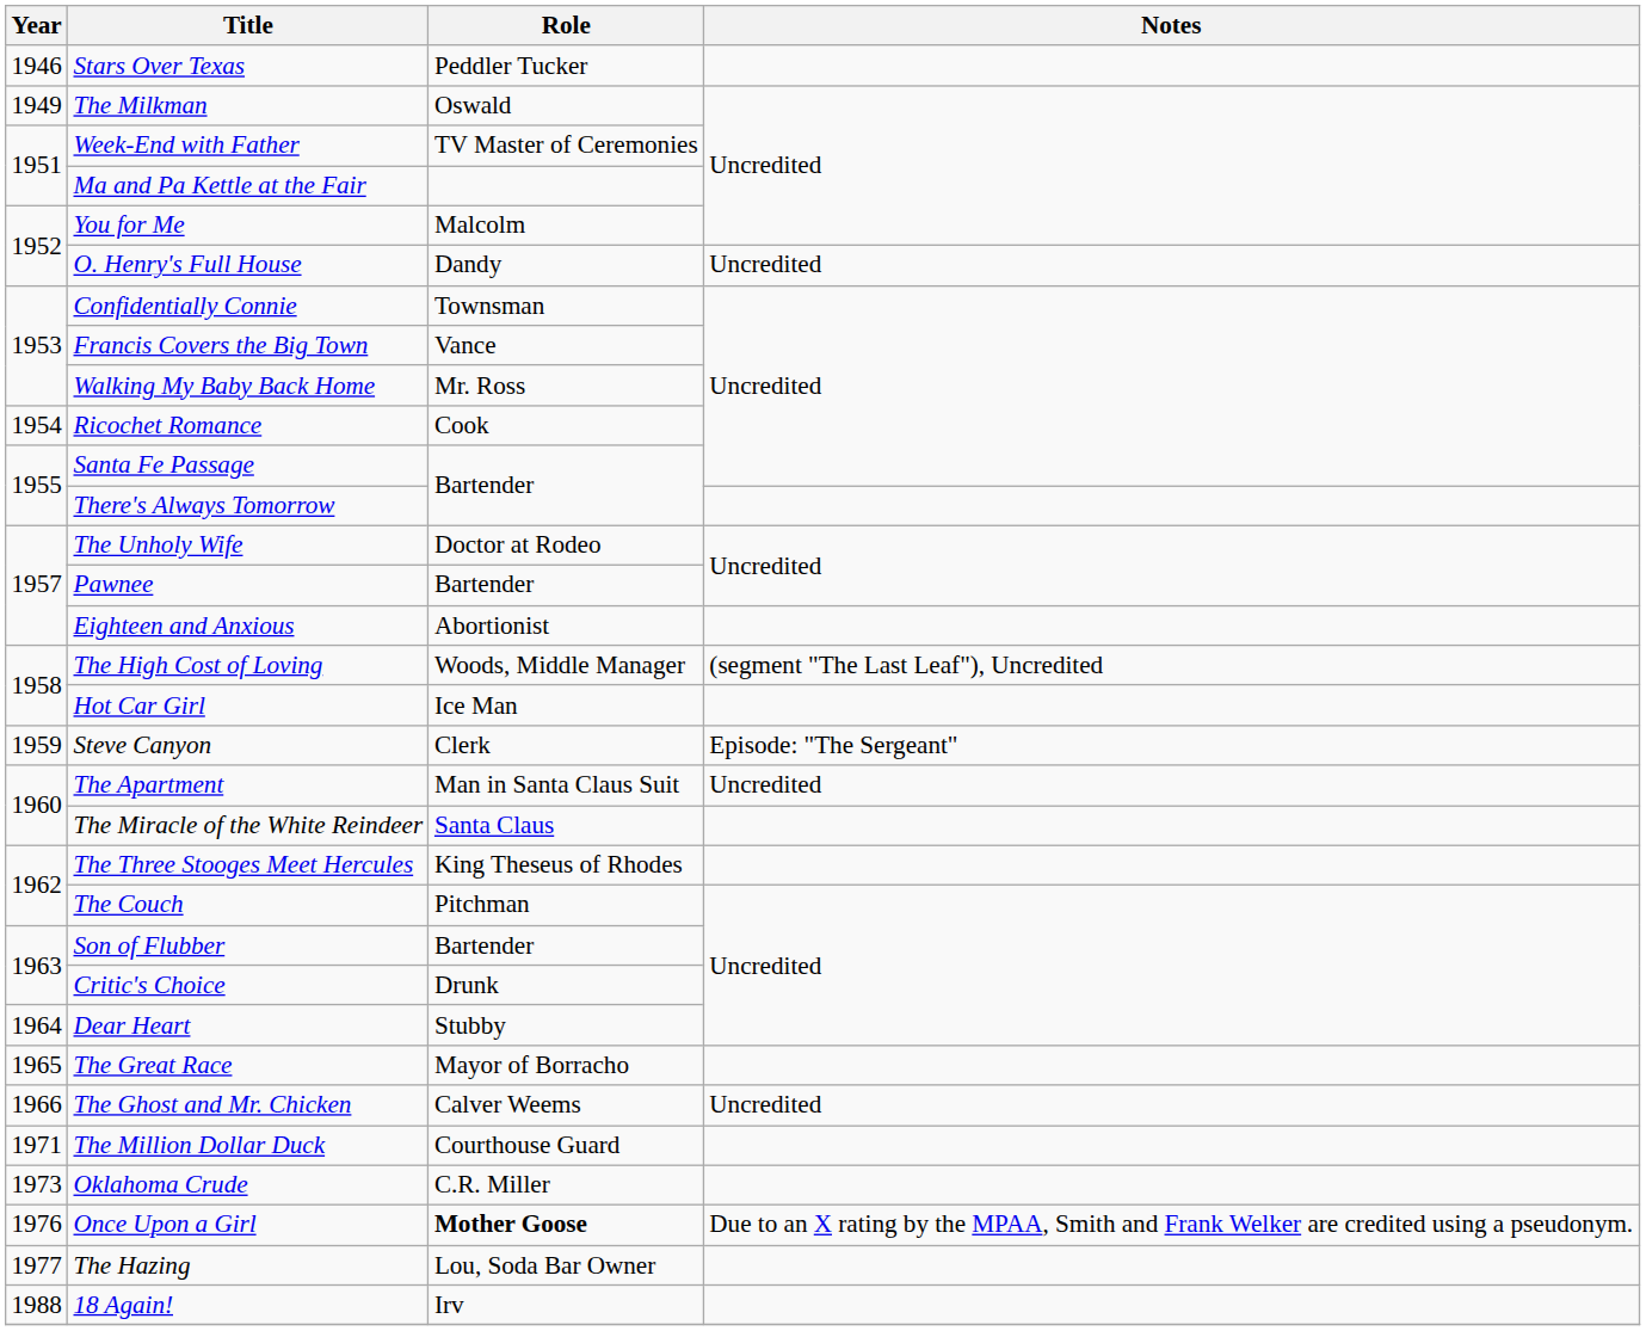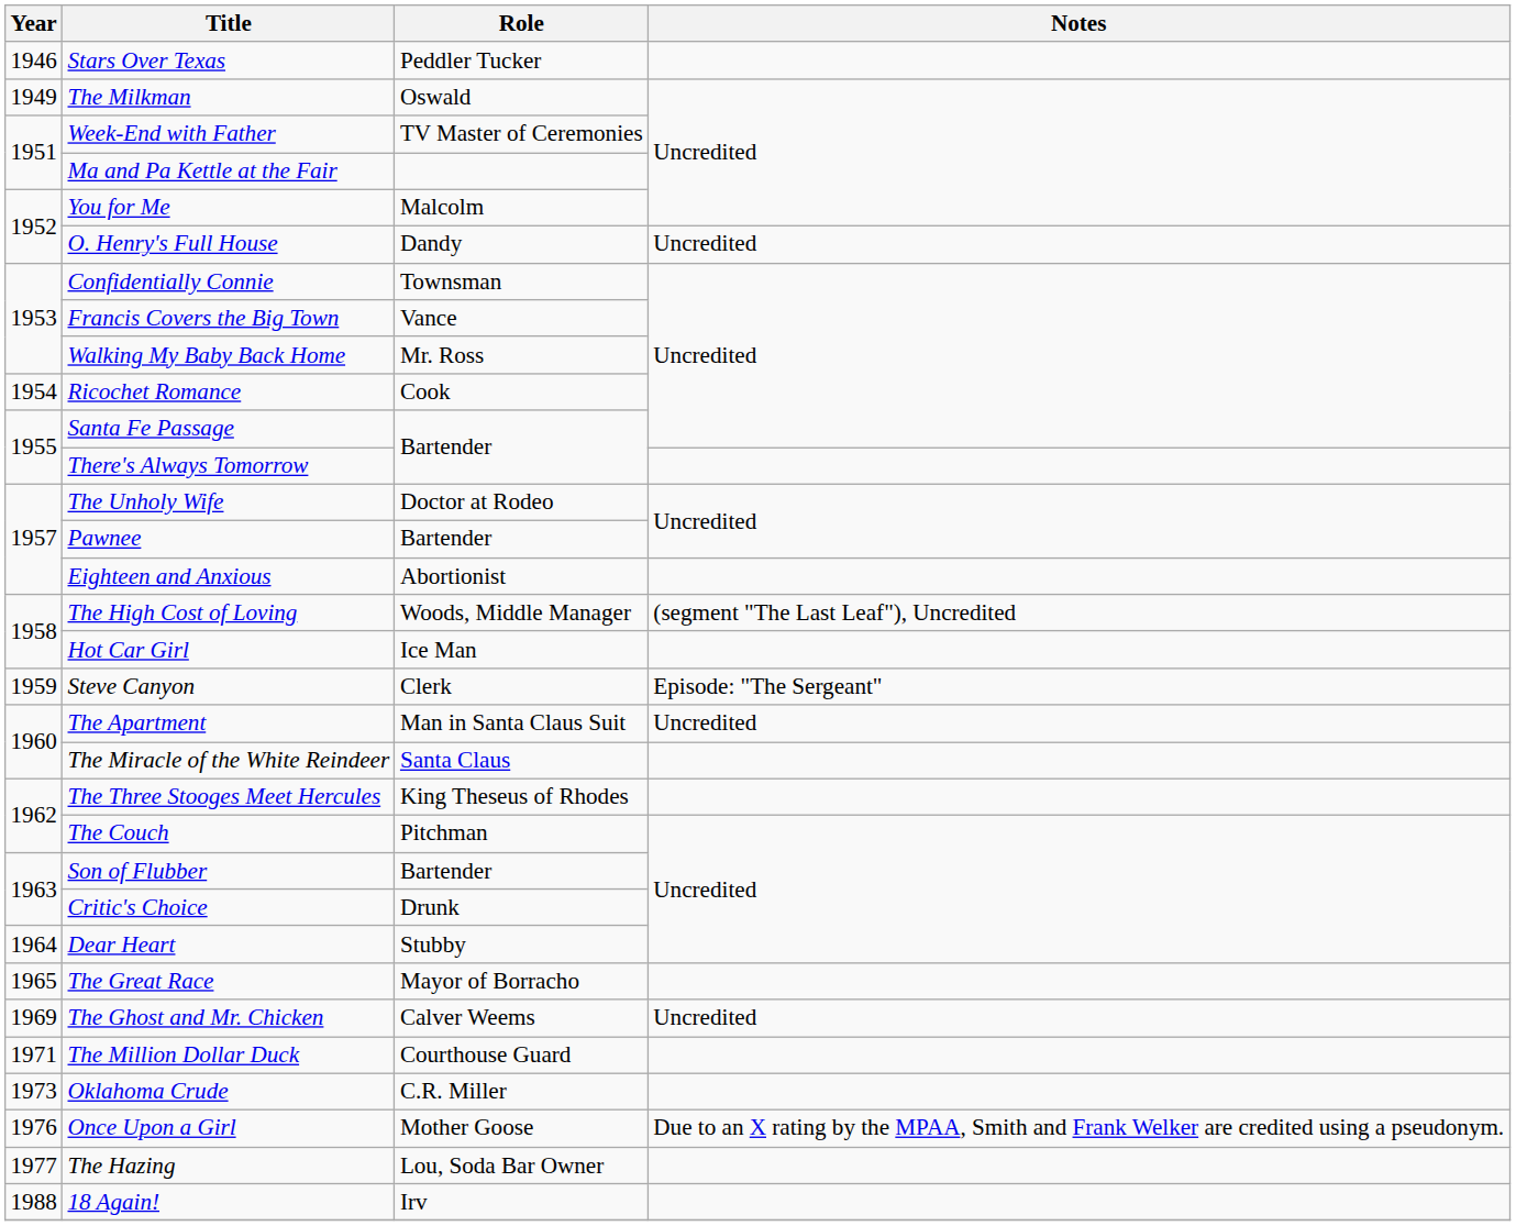The Ghost and Mr. Chicken | Year: 1966 -> 1969
Once Upon a Girl | Role: bold -> normal
